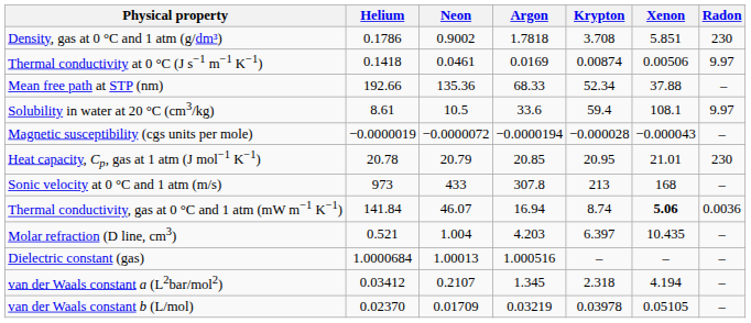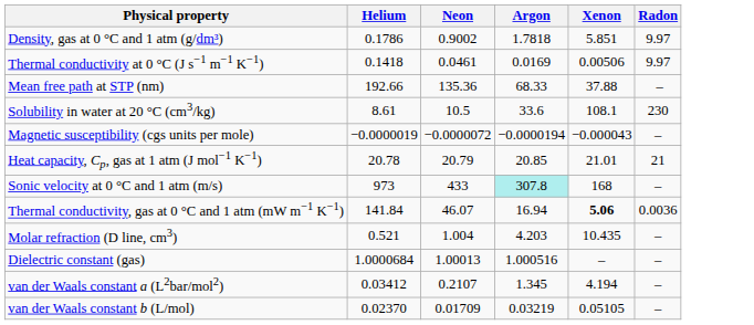- column: Krypton | 3.708 | 0.00874 | 52.34 | 59.4 | −0.000028 | 20.95 | 213 | 8.74 | 6.397 | – | 2.318 | 0.03978
Density, gas at 0 °C and 1 atm (g/dm³) | Radon: 230 -> 9.97
Solubility in water at 20 °C (cm3/kg) | Radon: 9.97 -> 230
Heat capacity, Cp, gas at 1 atm (J mol−1 K−1) | Radon: 230 -> 21
Sonic velocity at 0 °C and 1 atm (m/s) | Argon: no background -> paleturquoise background
